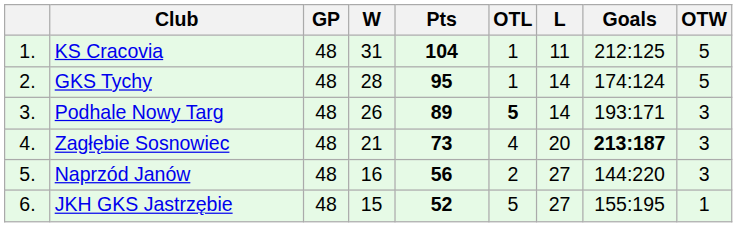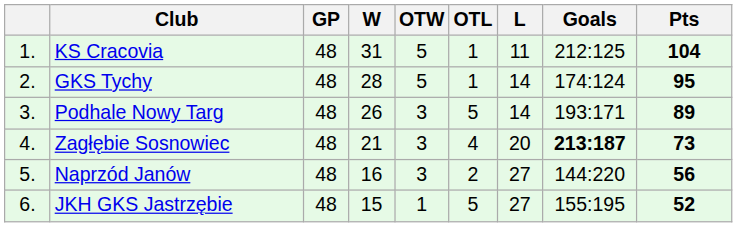columns swapped: OTW <-> Pts
Podhale Nowy Targ | OTL: bold -> normal
